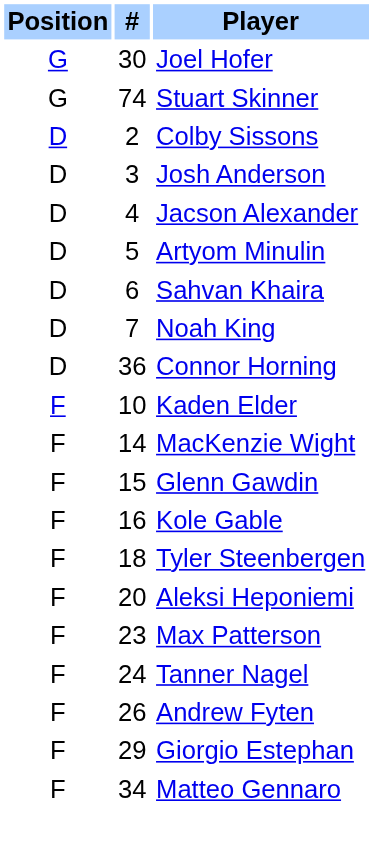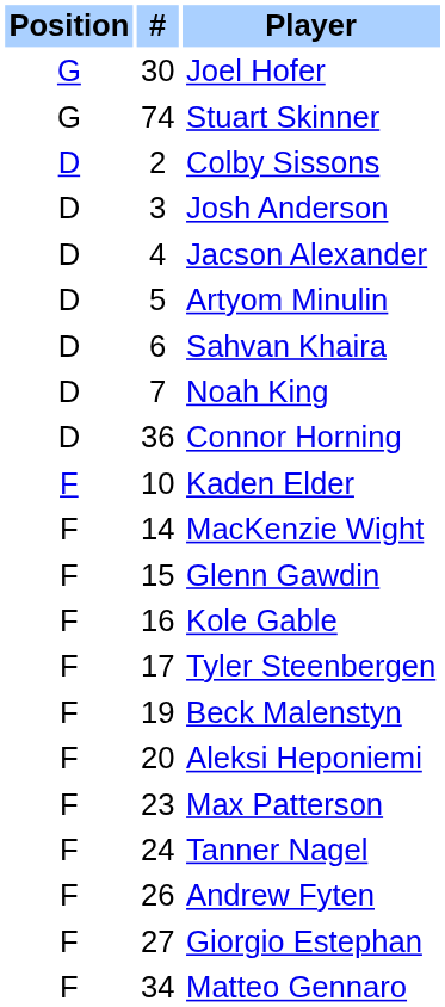Tyler Steenbergen | #: 18 -> 17
+ row: F | 19 | Beck Malenstyn
Giorgio Estephan | #: 29 -> 27
